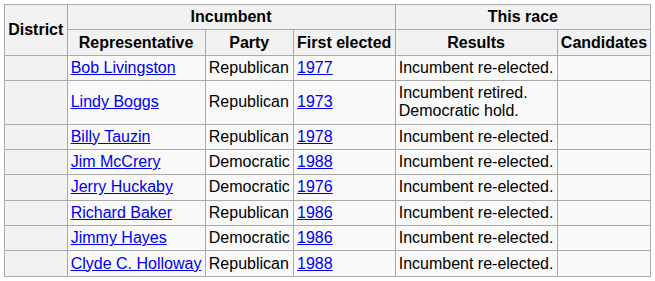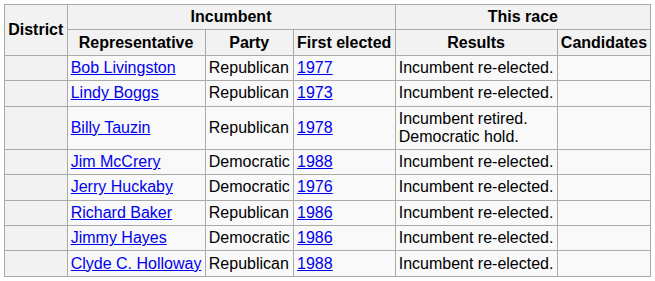Lindy Boggs | This race / Results: Incumbent retired. Democratic hold. -> Incumbent re-elected.
Billy Tauzin | This race / Results: Incumbent re-elected. -> Incumbent retired. Democratic hold.
